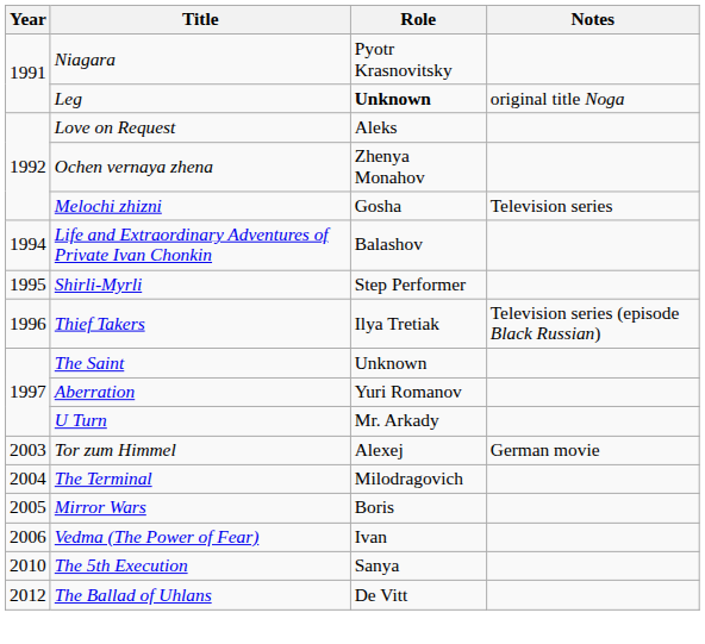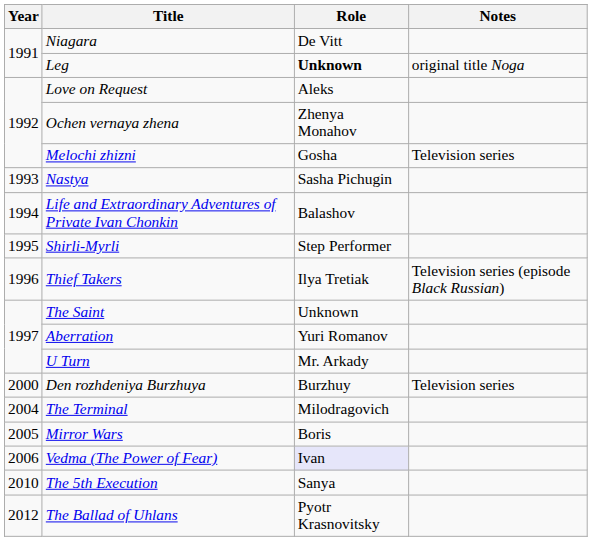Niagara | Role: Pyotr Krasnovitsky -> De Vitt
+ row: 1993 | Nastya | Sasha Pichugin
+ row: 2000 | Den rozhdeniya Burzhuya | Burzhuy | Television series
- row: 2003 | Tor zum Himmel | Alexej | German movie
Vedma (The Power of Fear) | Role: no background -> lavender background
The Ballad of Uhlans | Role: De Vitt -> Pyotr Krasnovitsky
